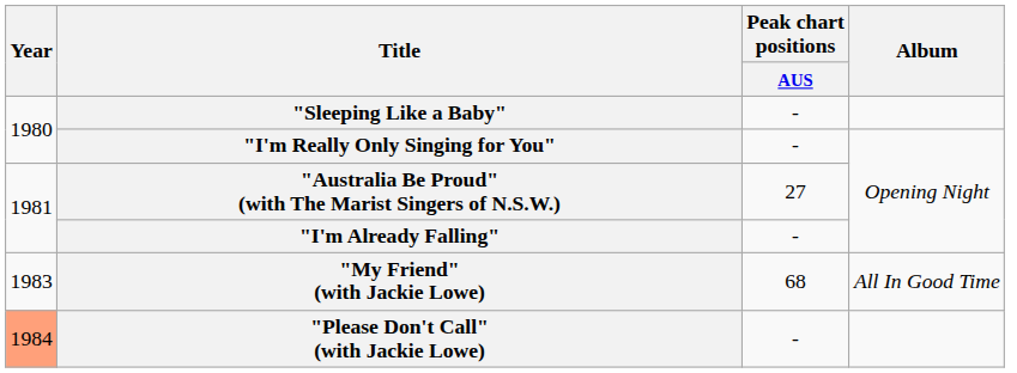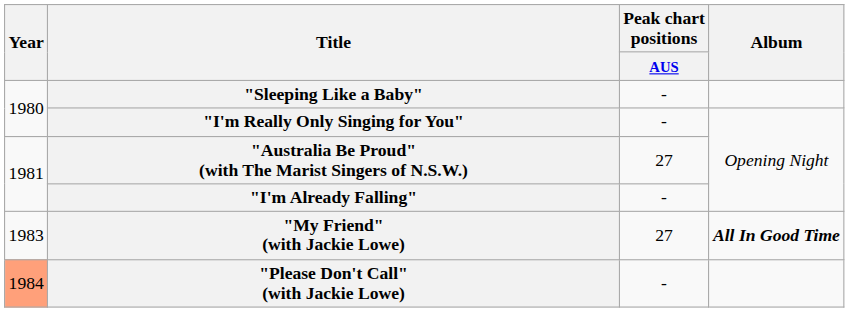"My Friend" (with Jackie Lowe) | Peak chart positions / AUS: 68 -> 27
"My Friend" (with Jackie Lowe) | Album: normal -> bold
